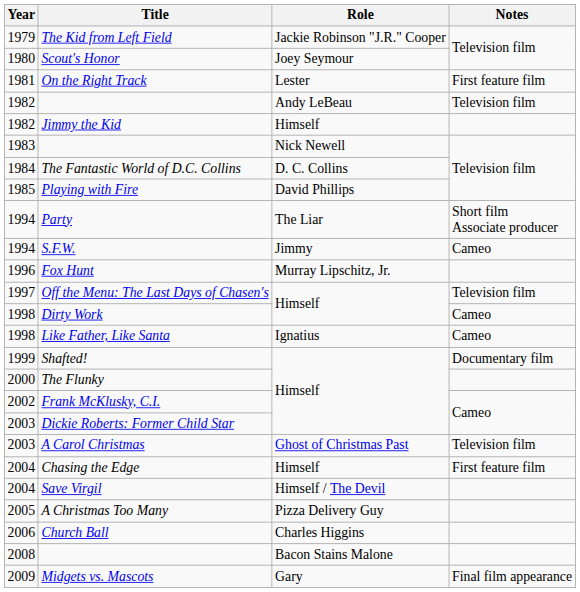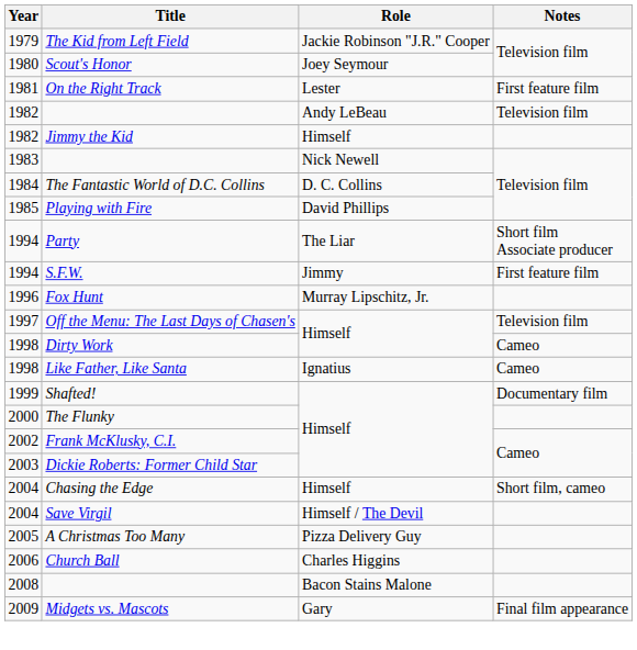S.F.W. | Notes: Cameo -> First feature film
- row: 2003 | A Carol Christmas | Ghost of Christmas Past | Television film
Chasing the Edge | Notes: First feature film -> Short film, cameo
